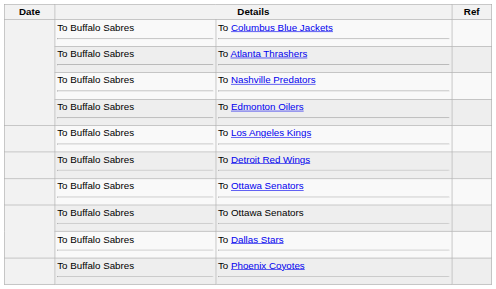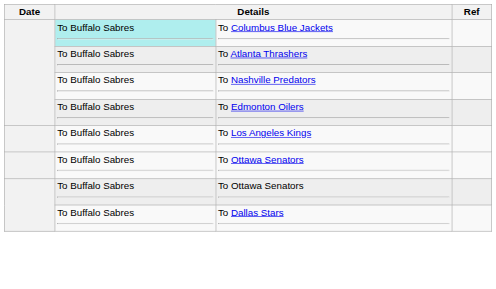To Columbus Blue Jackets | column 2: no background -> paleturquoise background
- row: To Buffalo Sabres | To Detroit Red Wings
- row: To Buffalo Sabres | To Phoenix Coyotes
